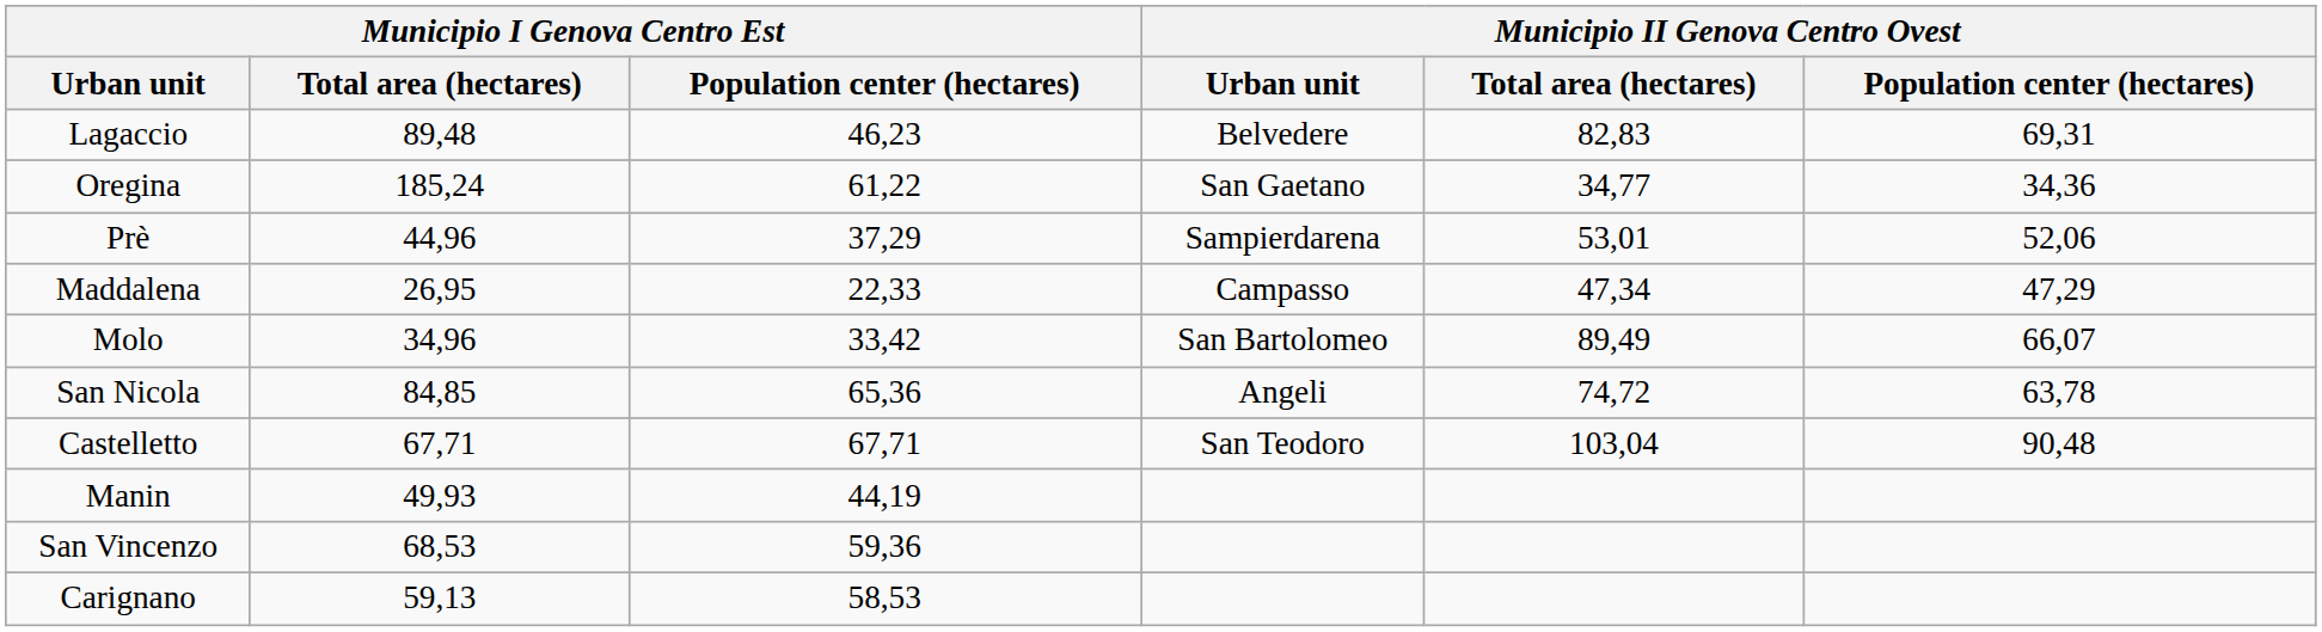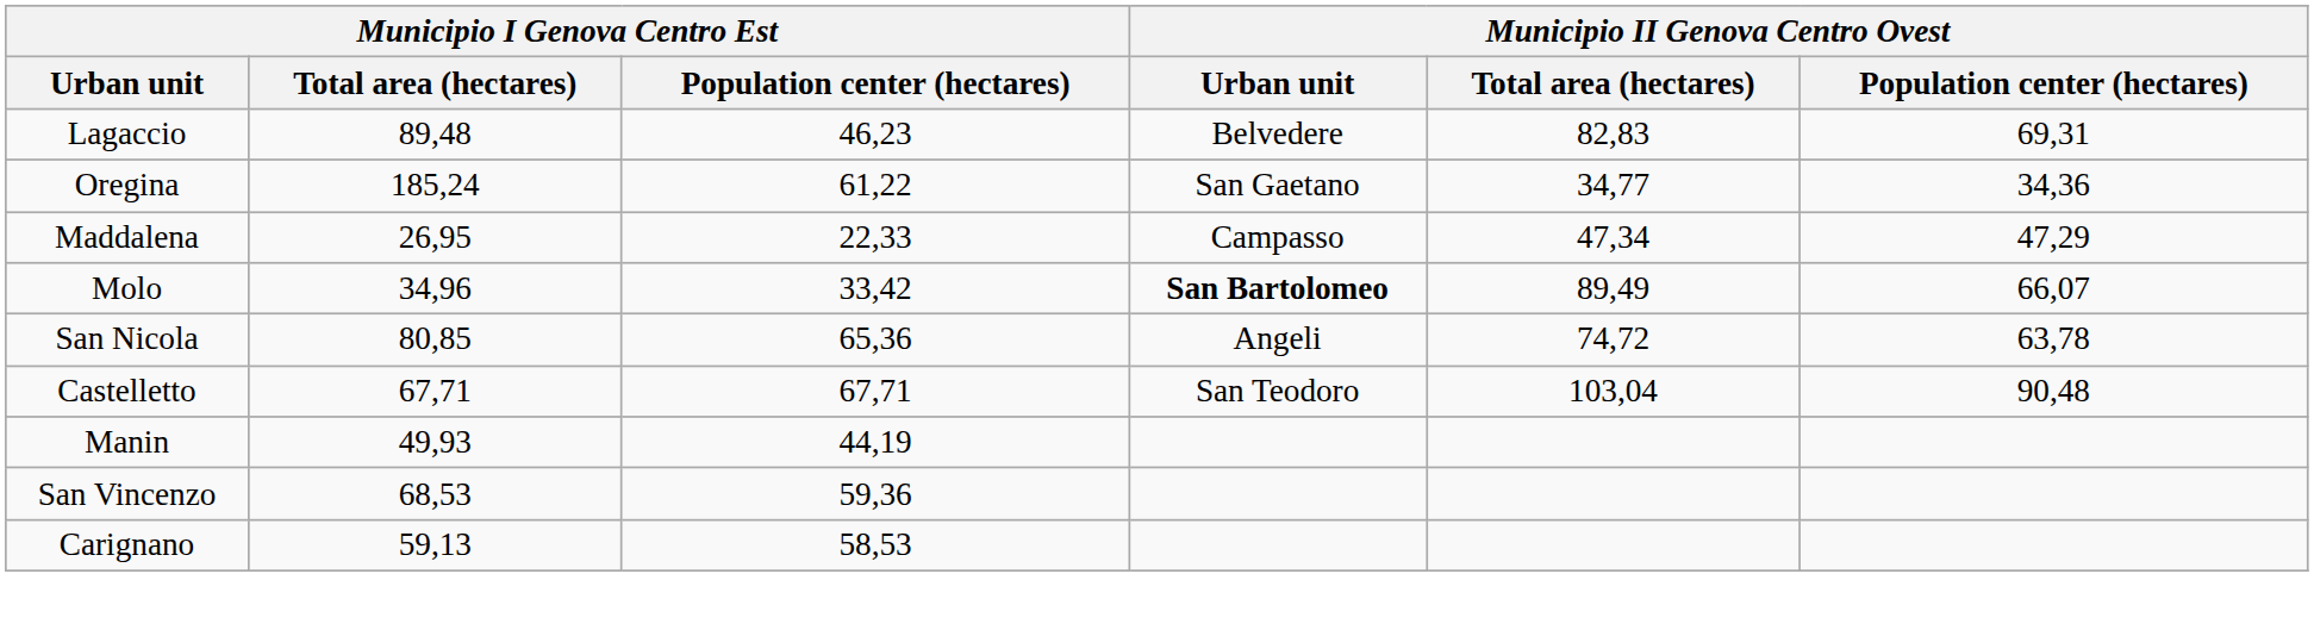- row: Prè | 44,96 | 37,29 | Sampierdarena | 53,01 | 52,06
Molo | Municipio II Genova Centro Ovest / Urban unit: normal -> bold
San Nicola | Municipio I Genova Centro Est / Total area (hectares): 84,85 -> 80,85
